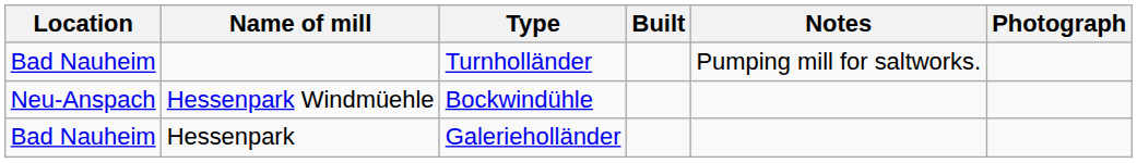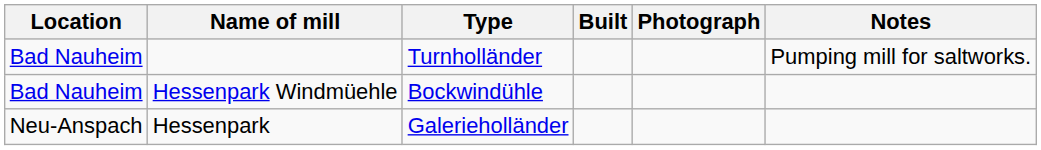columns swapped: Notes <-> Photograph
Hessenpark Windmüehle | Location: Neu-Anspach -> Bad Nauheim
Hessenpark | Location: Bad Nauheim -> Neu-Anspach
